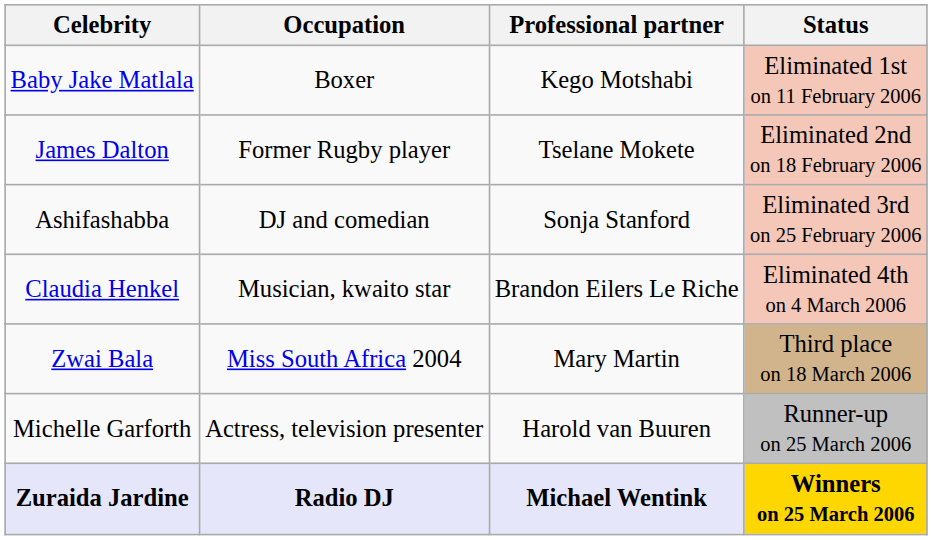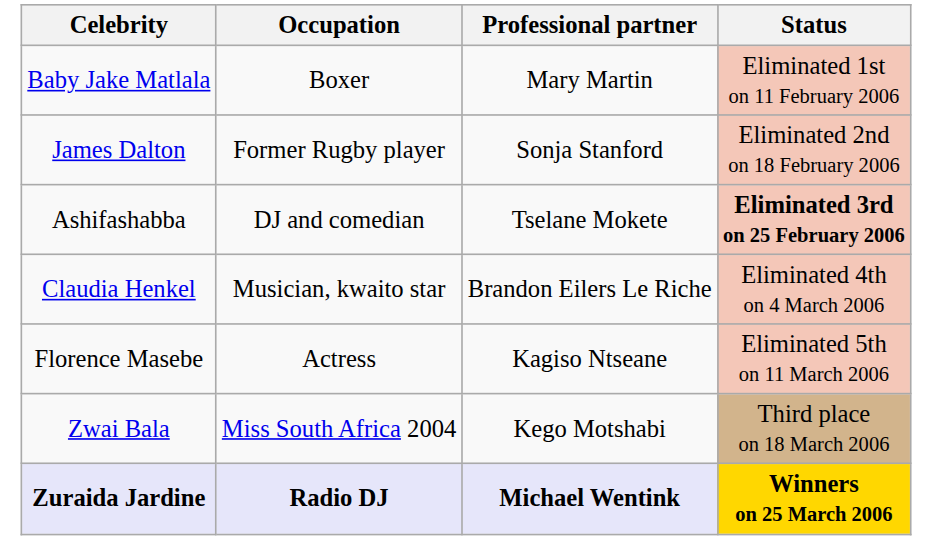Baby Jake Matlala | Professional partner: Kego Motshabi -> Mary Martin
James Dalton | Professional partner: Tselane Mokete -> Sonja Stanford
Ashifashabba | Professional partner: Sonja Stanford -> Tselane Mokete
Ashifashabba | Status: normal -> bold
+ row: Florence Masebe | Actress | Kagiso Ntseane | Eliminated 5th on 11 March 2006
Zwai Bala | Professional partner: Mary Martin -> Kego Motshabi
- row: Michelle Garforth | Actress, television presenter | Harold van Buuren | Runner-up on 25 March 2006
